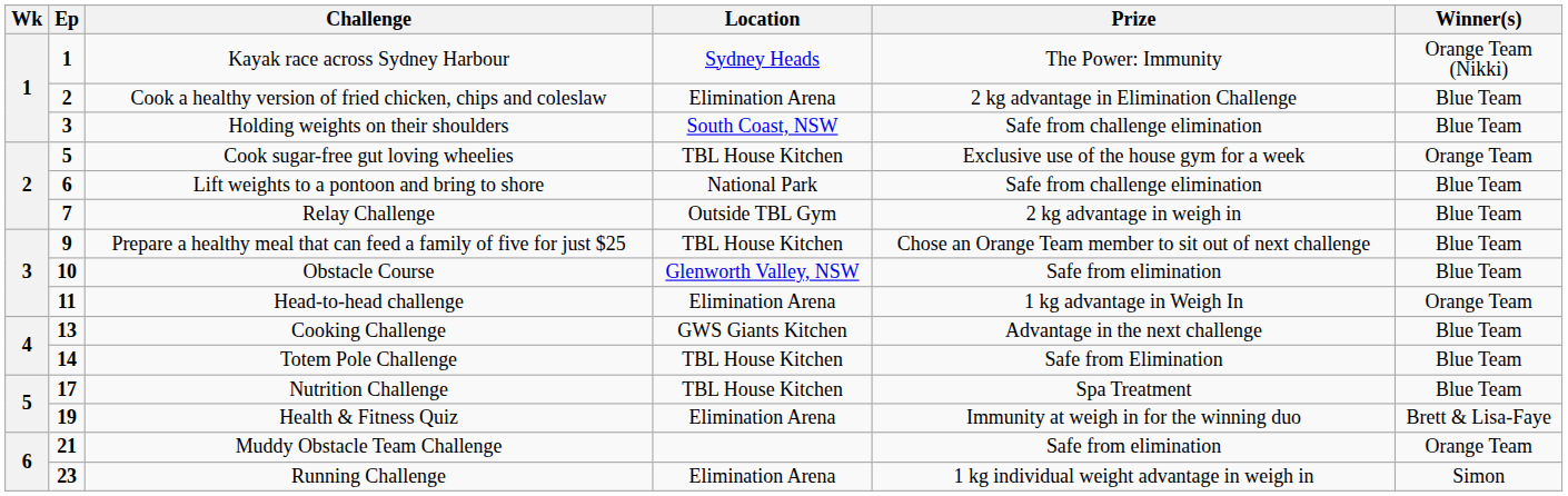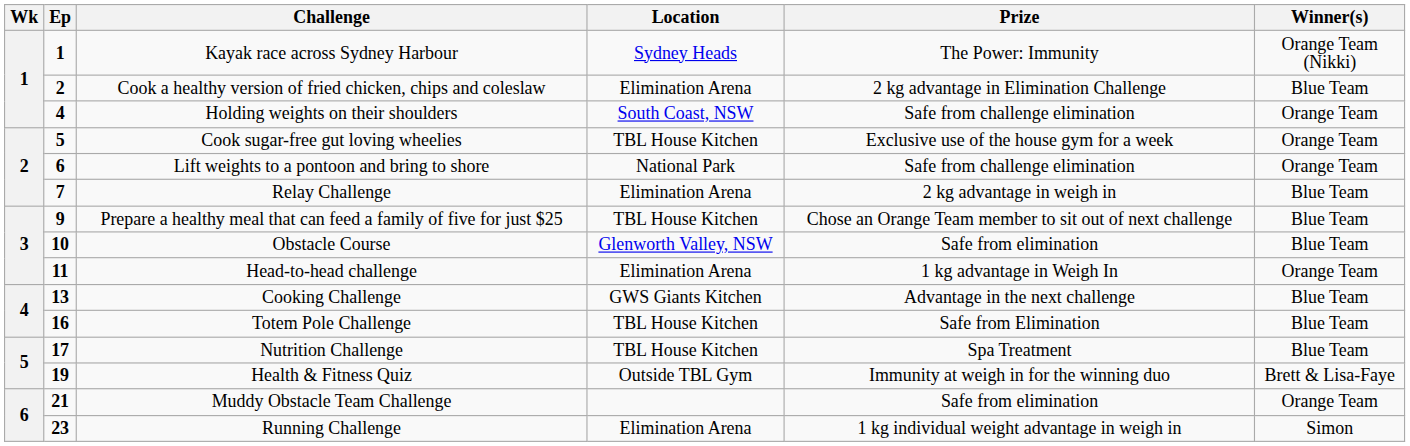Holding weights on their shoulders | Ep: 3 -> 4
Holding weights on their shoulders | Winner(s): Blue Team -> Orange Team
Lift weights to a pontoon and bring to shore | Winner(s): Blue Team -> Orange Team
Relay Challenge | Location: Outside TBL Gym -> Elimination Arena
Totem Pole Challenge | Ep: 14 -> 16
Health & Fitness Quiz | Location: Elimination Arena -> Outside TBL Gym
